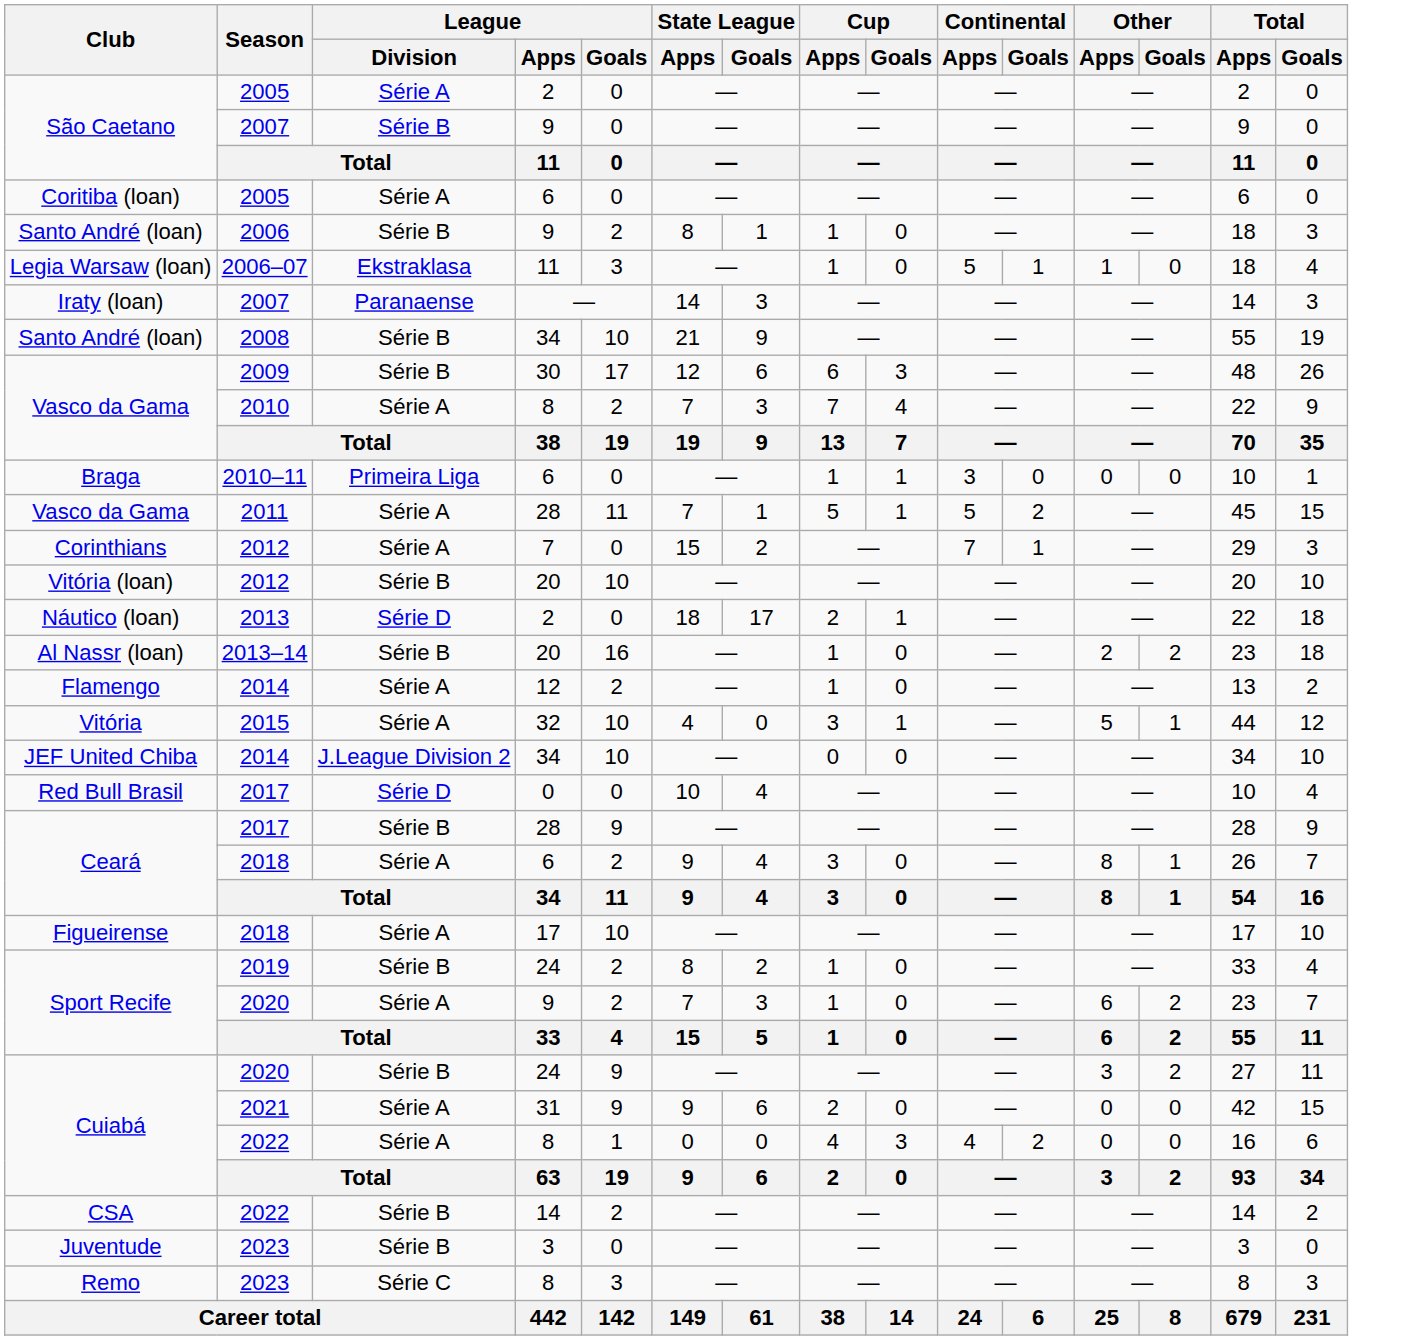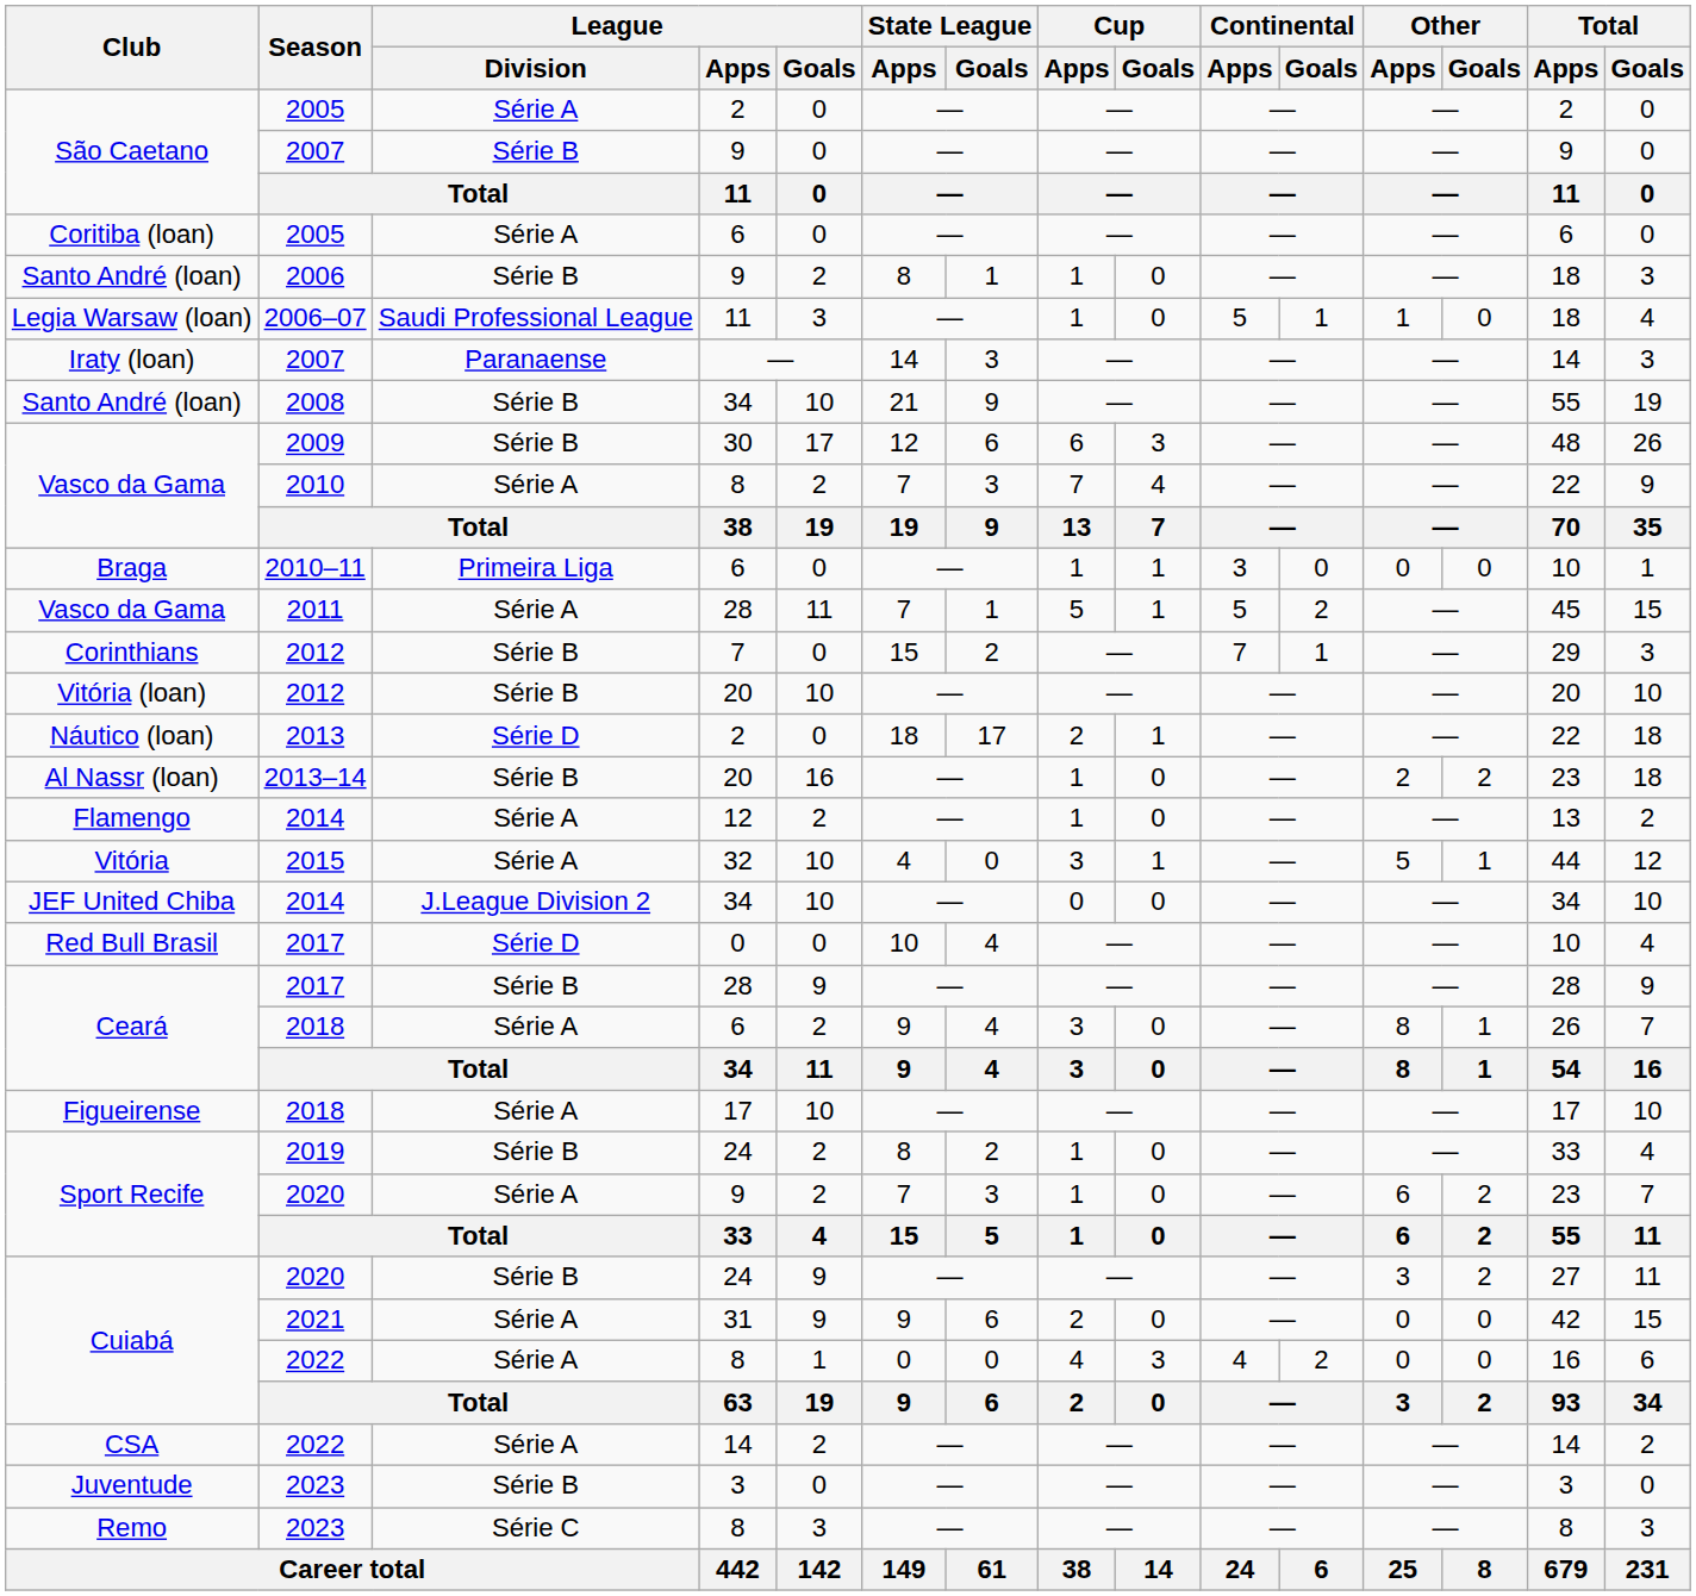Legia Warsaw (loan) | League / Division: Ekstraklasa -> Saudi Professional League
Corinthians | League / Division: Série A -> Série B
CSA | League / Division: Série B -> Série A
